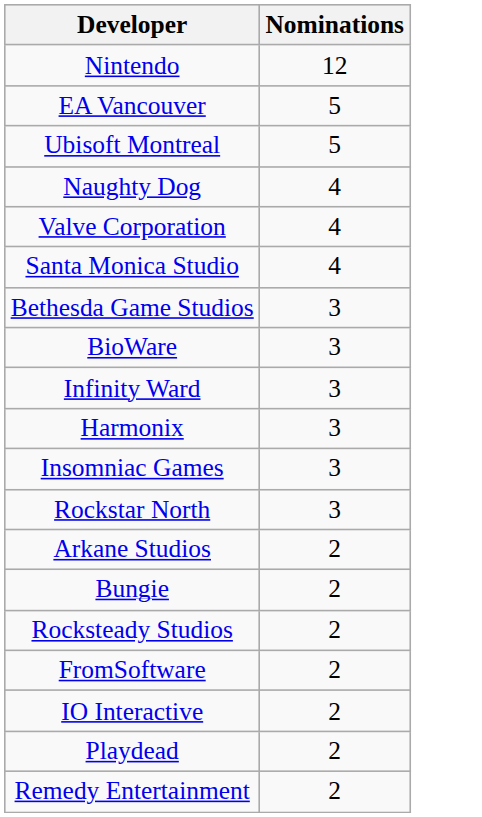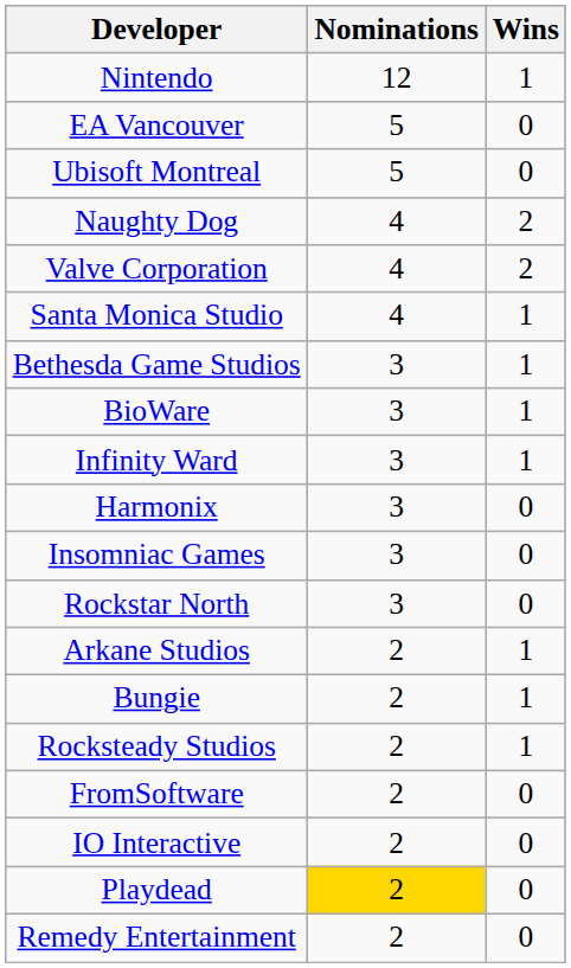+ column: Wins | 1 | 0 | 0 | 2 | 2 | 1 | 1 | 1 | 1 | 0 | 0 | 0 | 1 | 1 | 1 | 0 | 0 | 0 | 0
Playdead | Nominations: no background -> gold background
